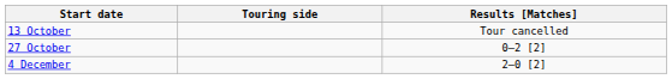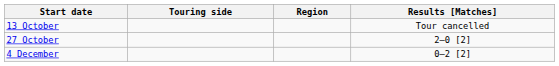+ column: Region
27 October | Results [Matches]: 0–2 [2] -> 2–0 [2]
4 December | Results [Matches]: 2–0 [2] -> 0–2 [2]
